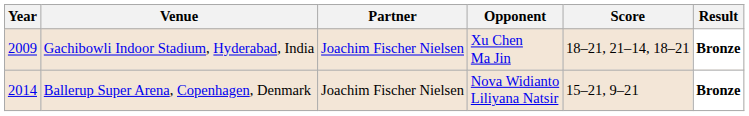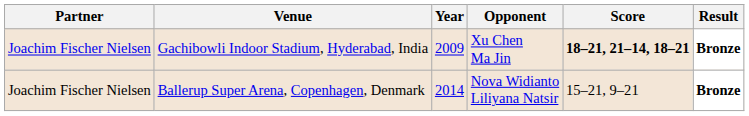columns swapped: Year <-> Partner
Gachibowli Indoor Stadium, Hyderabad, India | Score: normal -> bold
